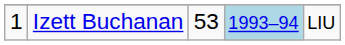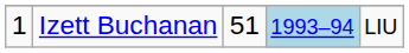Izett Buchanan | column 3: 53 -> 51
